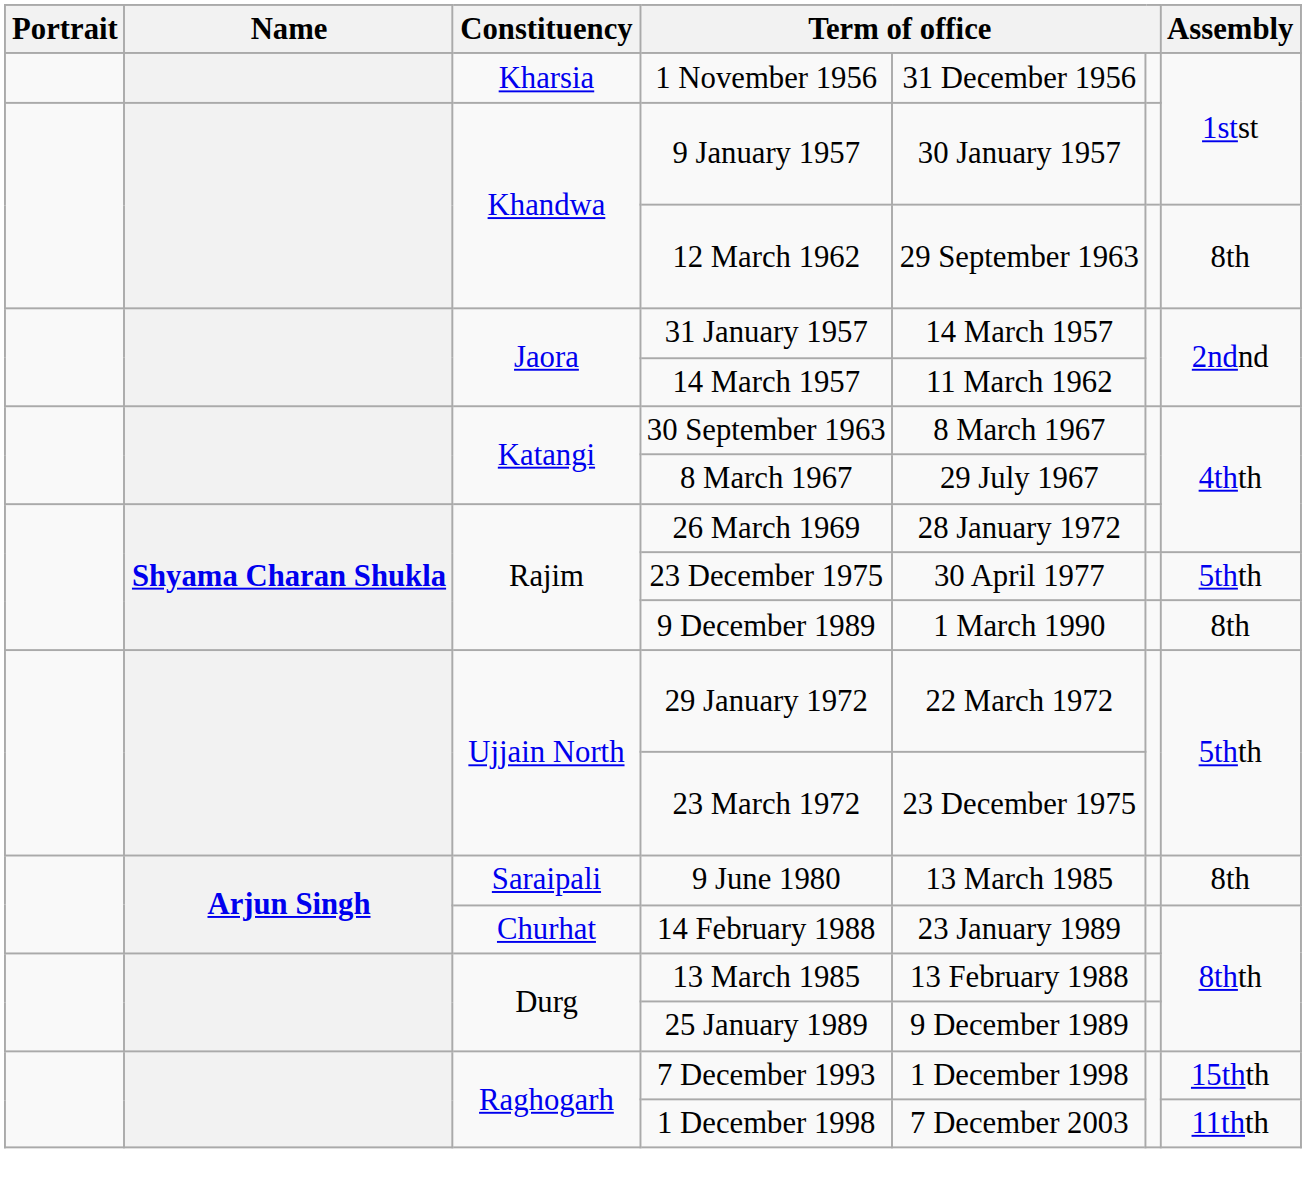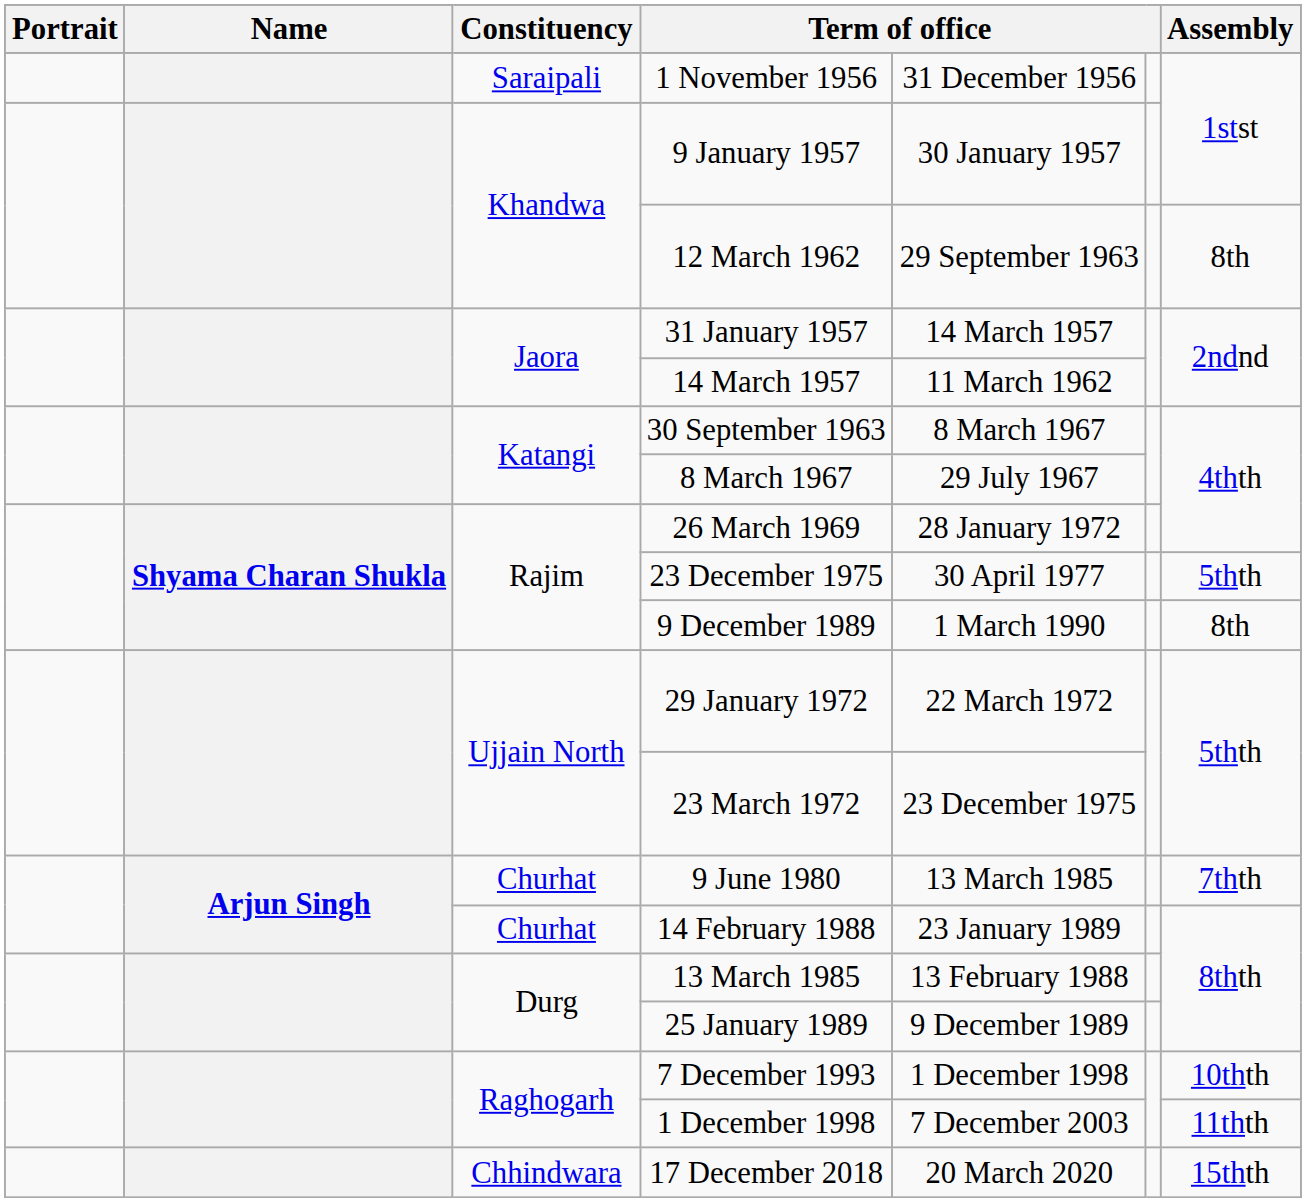1 November 1956 | Constituency: Kharsia -> Saraipali
9 June 1980 | Constituency: Saraipali -> Churhat
9 June 1980 | Assembly: 8th -> 7thth
7 December 1993 | Assembly: 15thth -> 10thth
+ row: Chhindwara | 17 December 2018 | 20 March 2020 | 15thth
